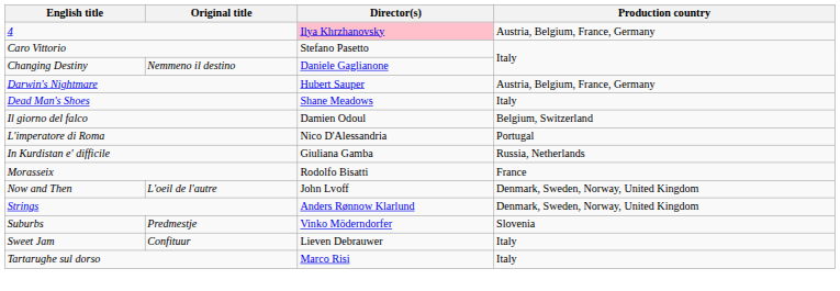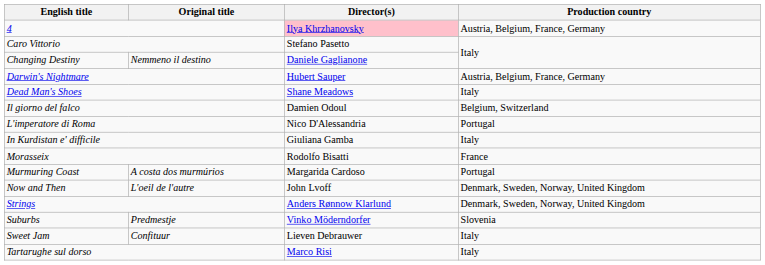In Kurdistan e' difficile | Production country: Russia, Netherlands -> Italy
+ row: Murmuring Coast | A costa dos murmúrios | Margarida Cardoso | Portugal
